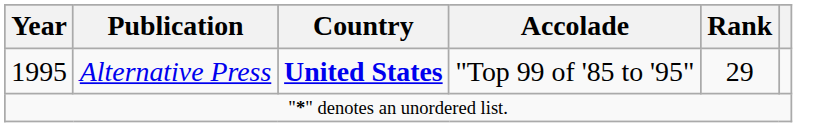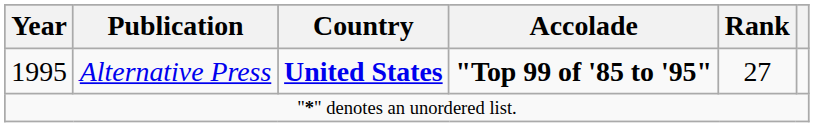1995 | Accolade: normal -> bold
1995 | Rank: 29 -> 27
